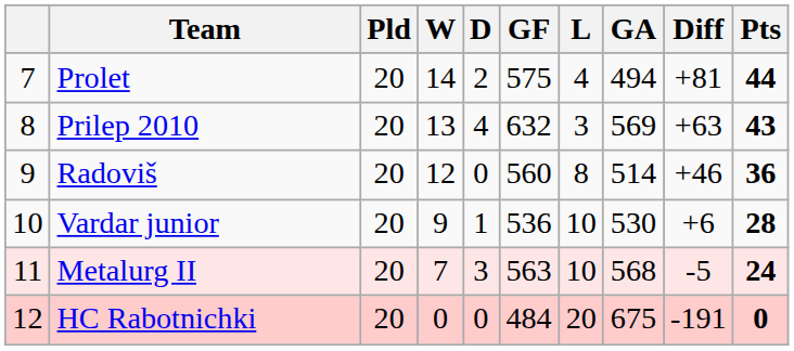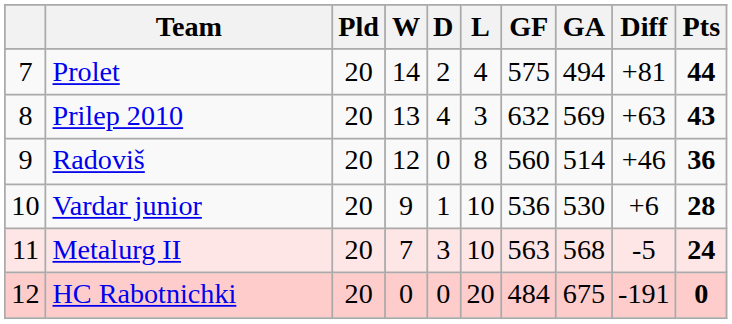columns swapped: L <-> GF
